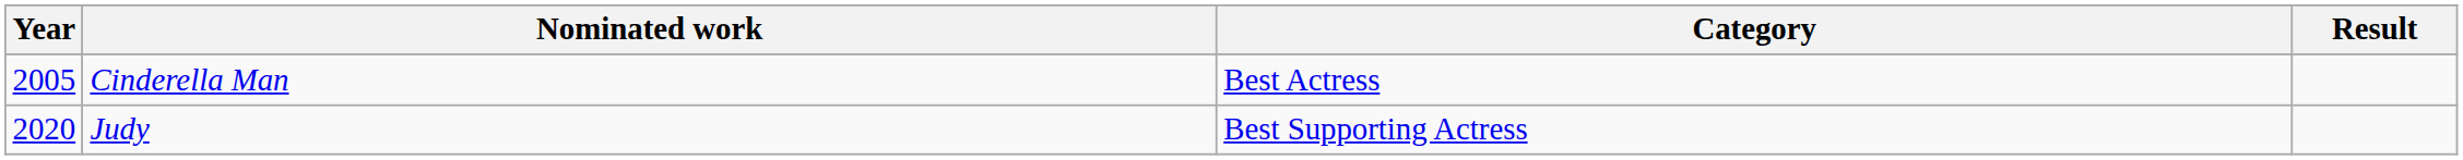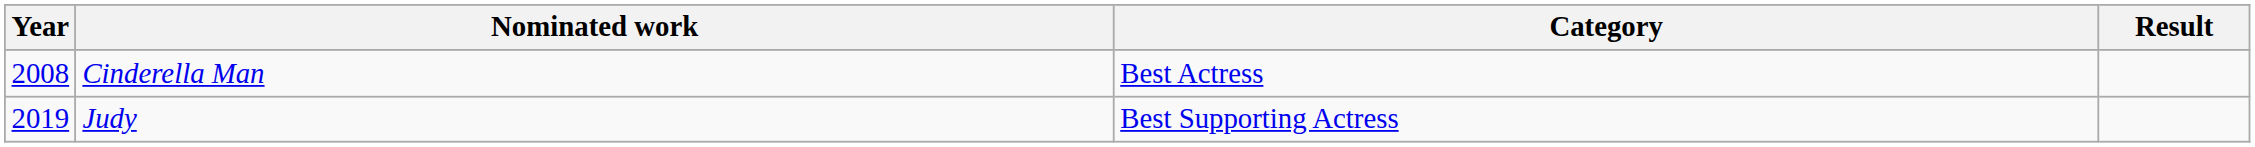Cinderella Man | Year: 2005 -> 2008
Judy | Year: 2020 -> 2019
